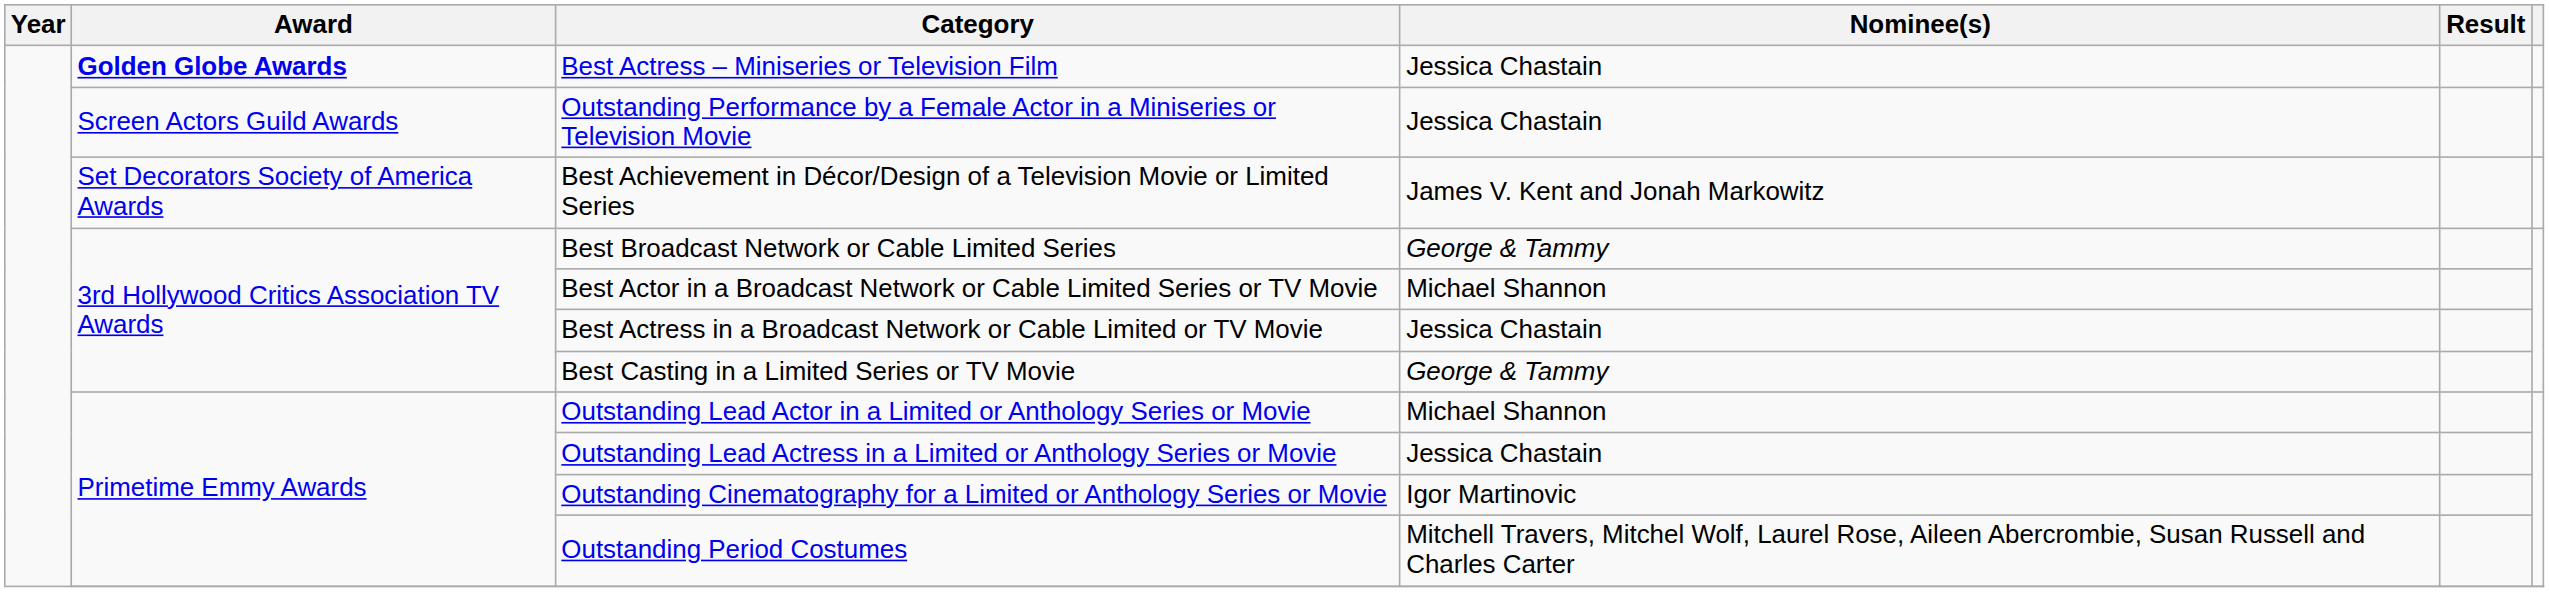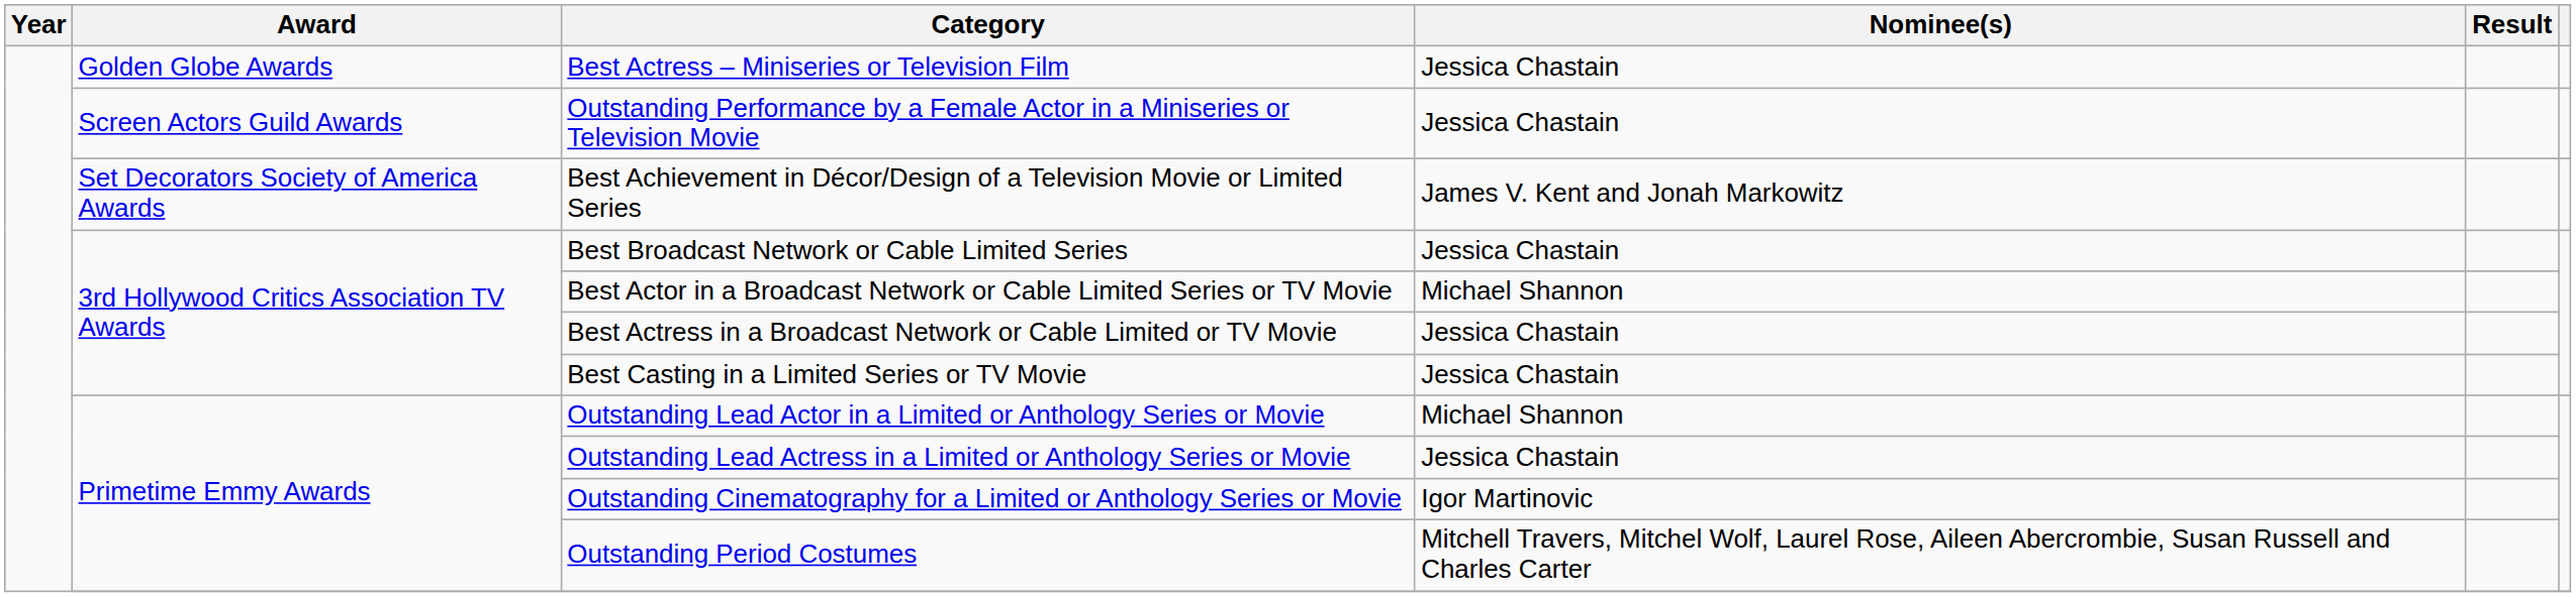Best Actress – Miniseries or Television Film | Award: bold -> normal
Best Broadcast Network or Cable Limited Series | Nominee(s): George & Tammy -> Jessica Chastain
Best Casting in a Limited Series or TV Movie | Nominee(s): George & Tammy -> Jessica Chastain
